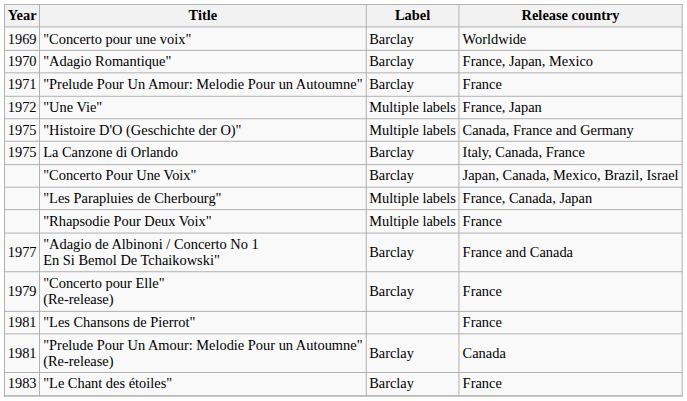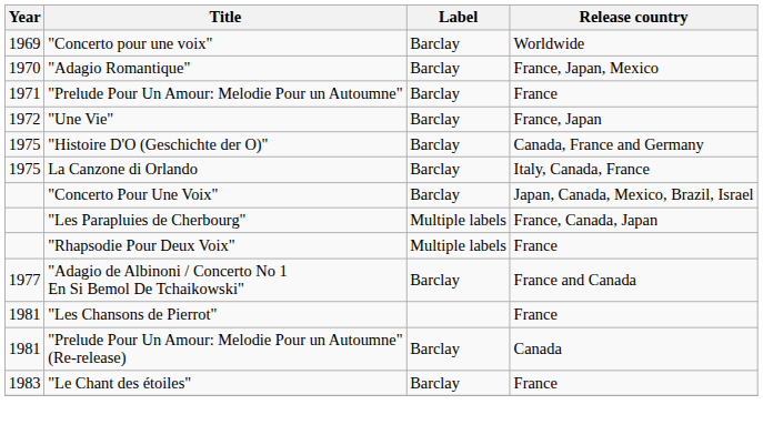"Une Vie" | Label: Multiple labels -> Barclay
"Histoire D'O (Geschichte der O)" | Label: Multiple labels -> Barclay
- row: 1979 | "Concerto pour Elle" (Re-release) | Barclay | France
